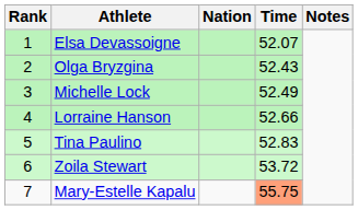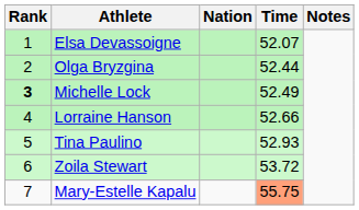Olga Bryzgina | Time: 52.43 -> 52.44
Michelle Lock | Rank: normal -> bold
Tina Paulino | Time: 52.83 -> 52.93
